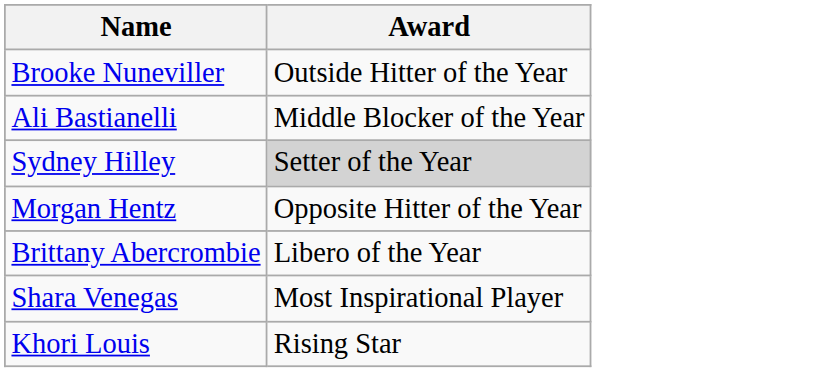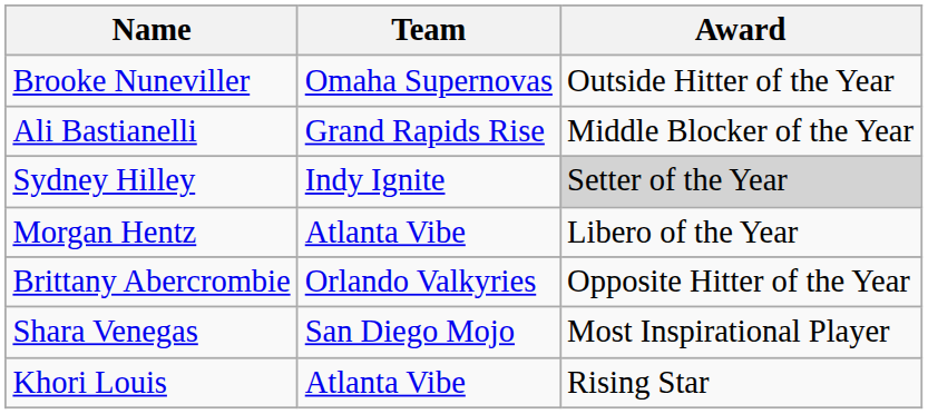+ column: Team | Omaha Supernovas | Grand Rapids Rise | Indy Ignite | Atlanta Vibe | Orlando Valkyries | San Diego Mojo | Atlanta Vibe
Morgan Hentz | Award: Opposite Hitter of the Year -> Libero of the Year
Brittany Abercrombie | Award: Libero of the Year -> Opposite Hitter of the Year
